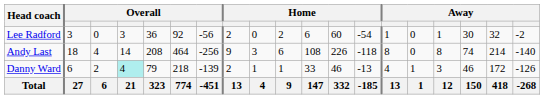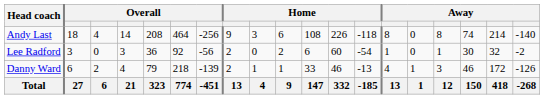rows swapped: Lee Radford <-> Andy Last
Danny Ward | column 4: paleturquoise background -> no background
